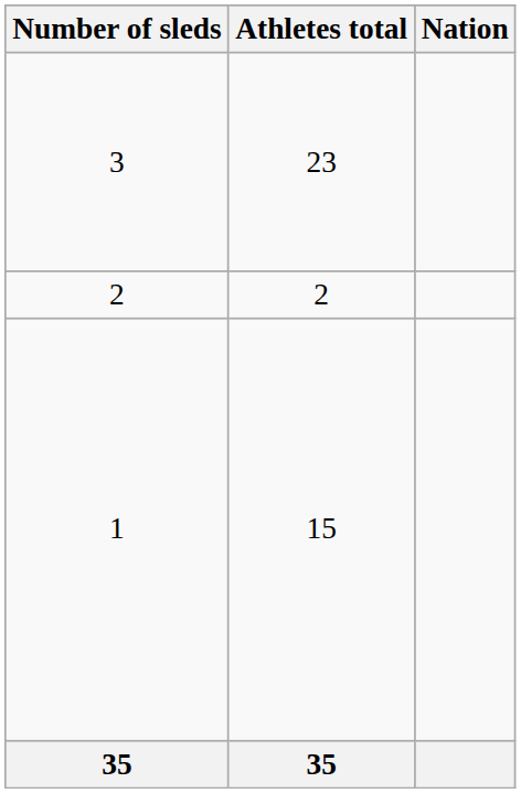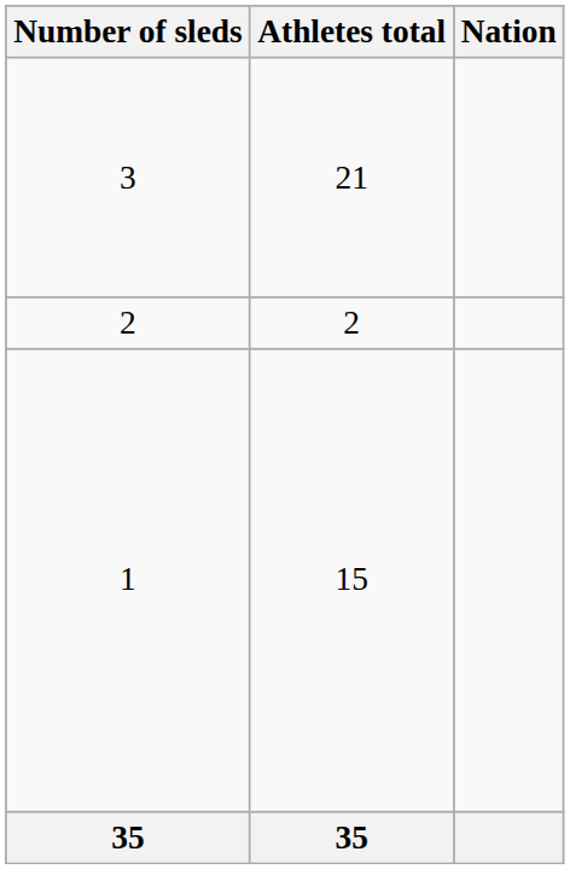3 | Athletes total: 23 -> 21
